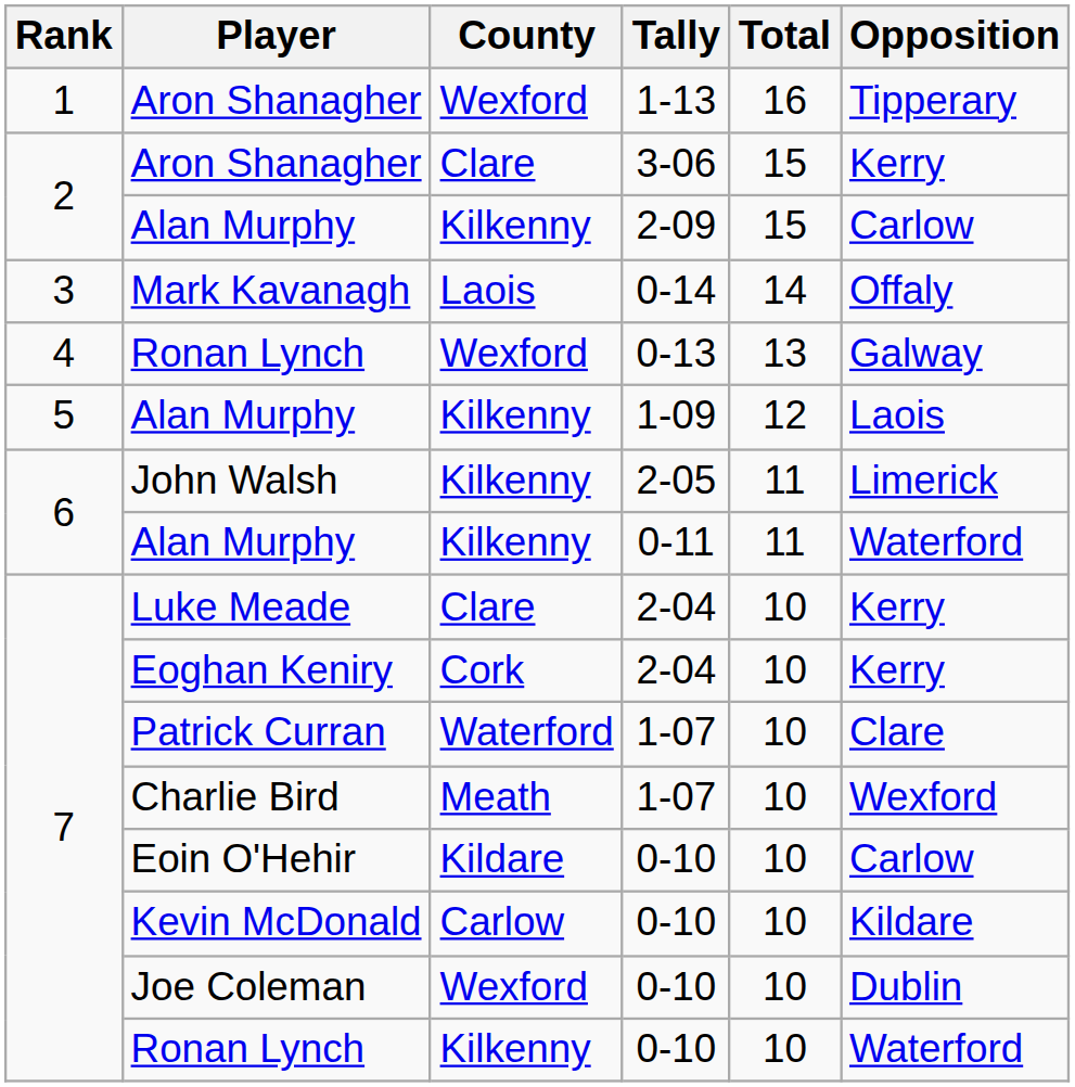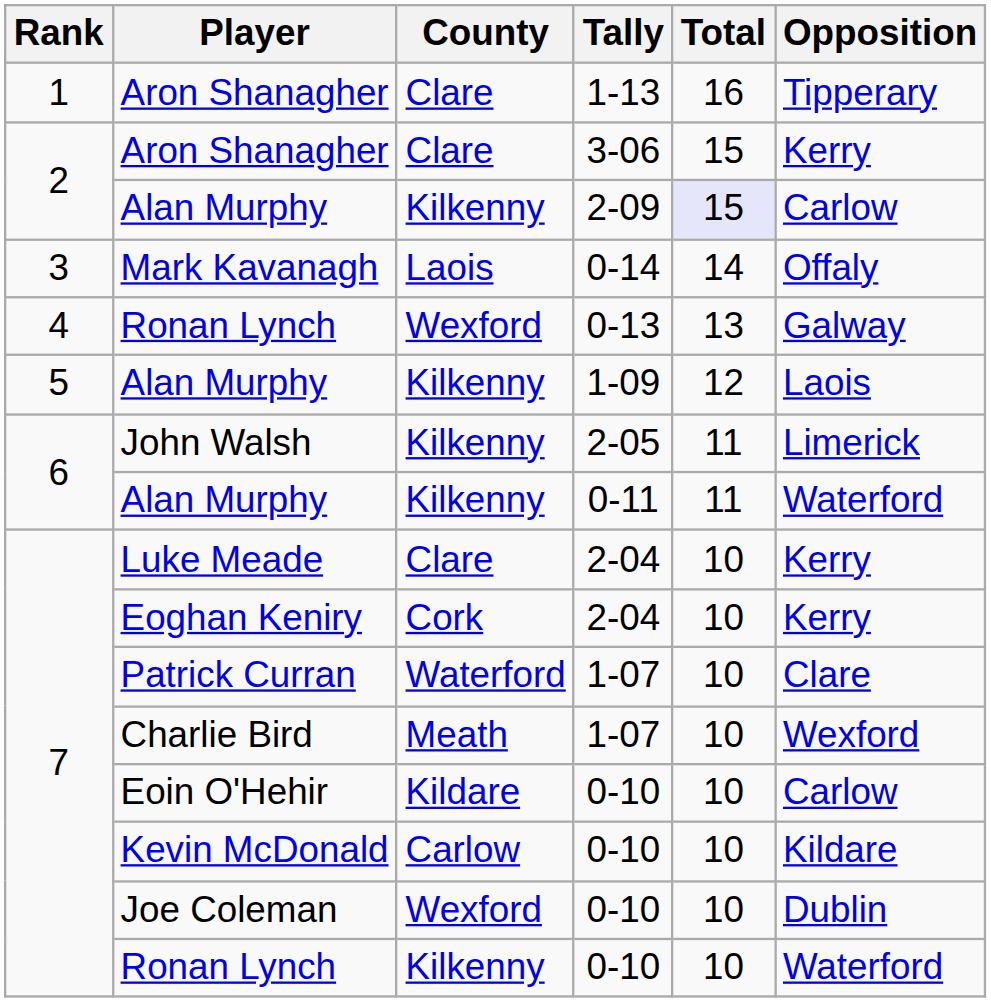Aron Shanagher / 1-13 | County: Wexford -> Clare
Alan Murphy / 2-09 | Total: no background -> lavender background
